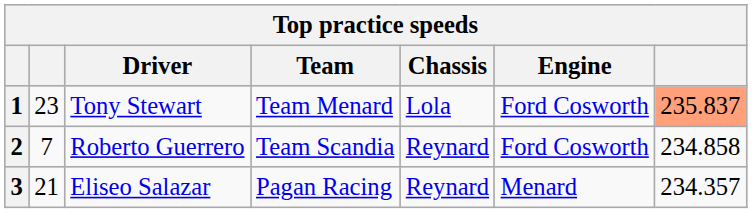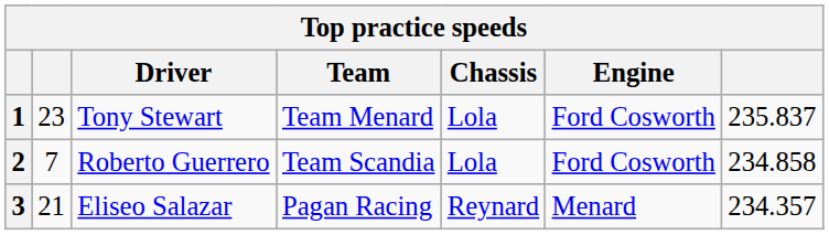1 | column 7: lightsalmon background -> no background
2 | Chassis: Reynard -> Lola
